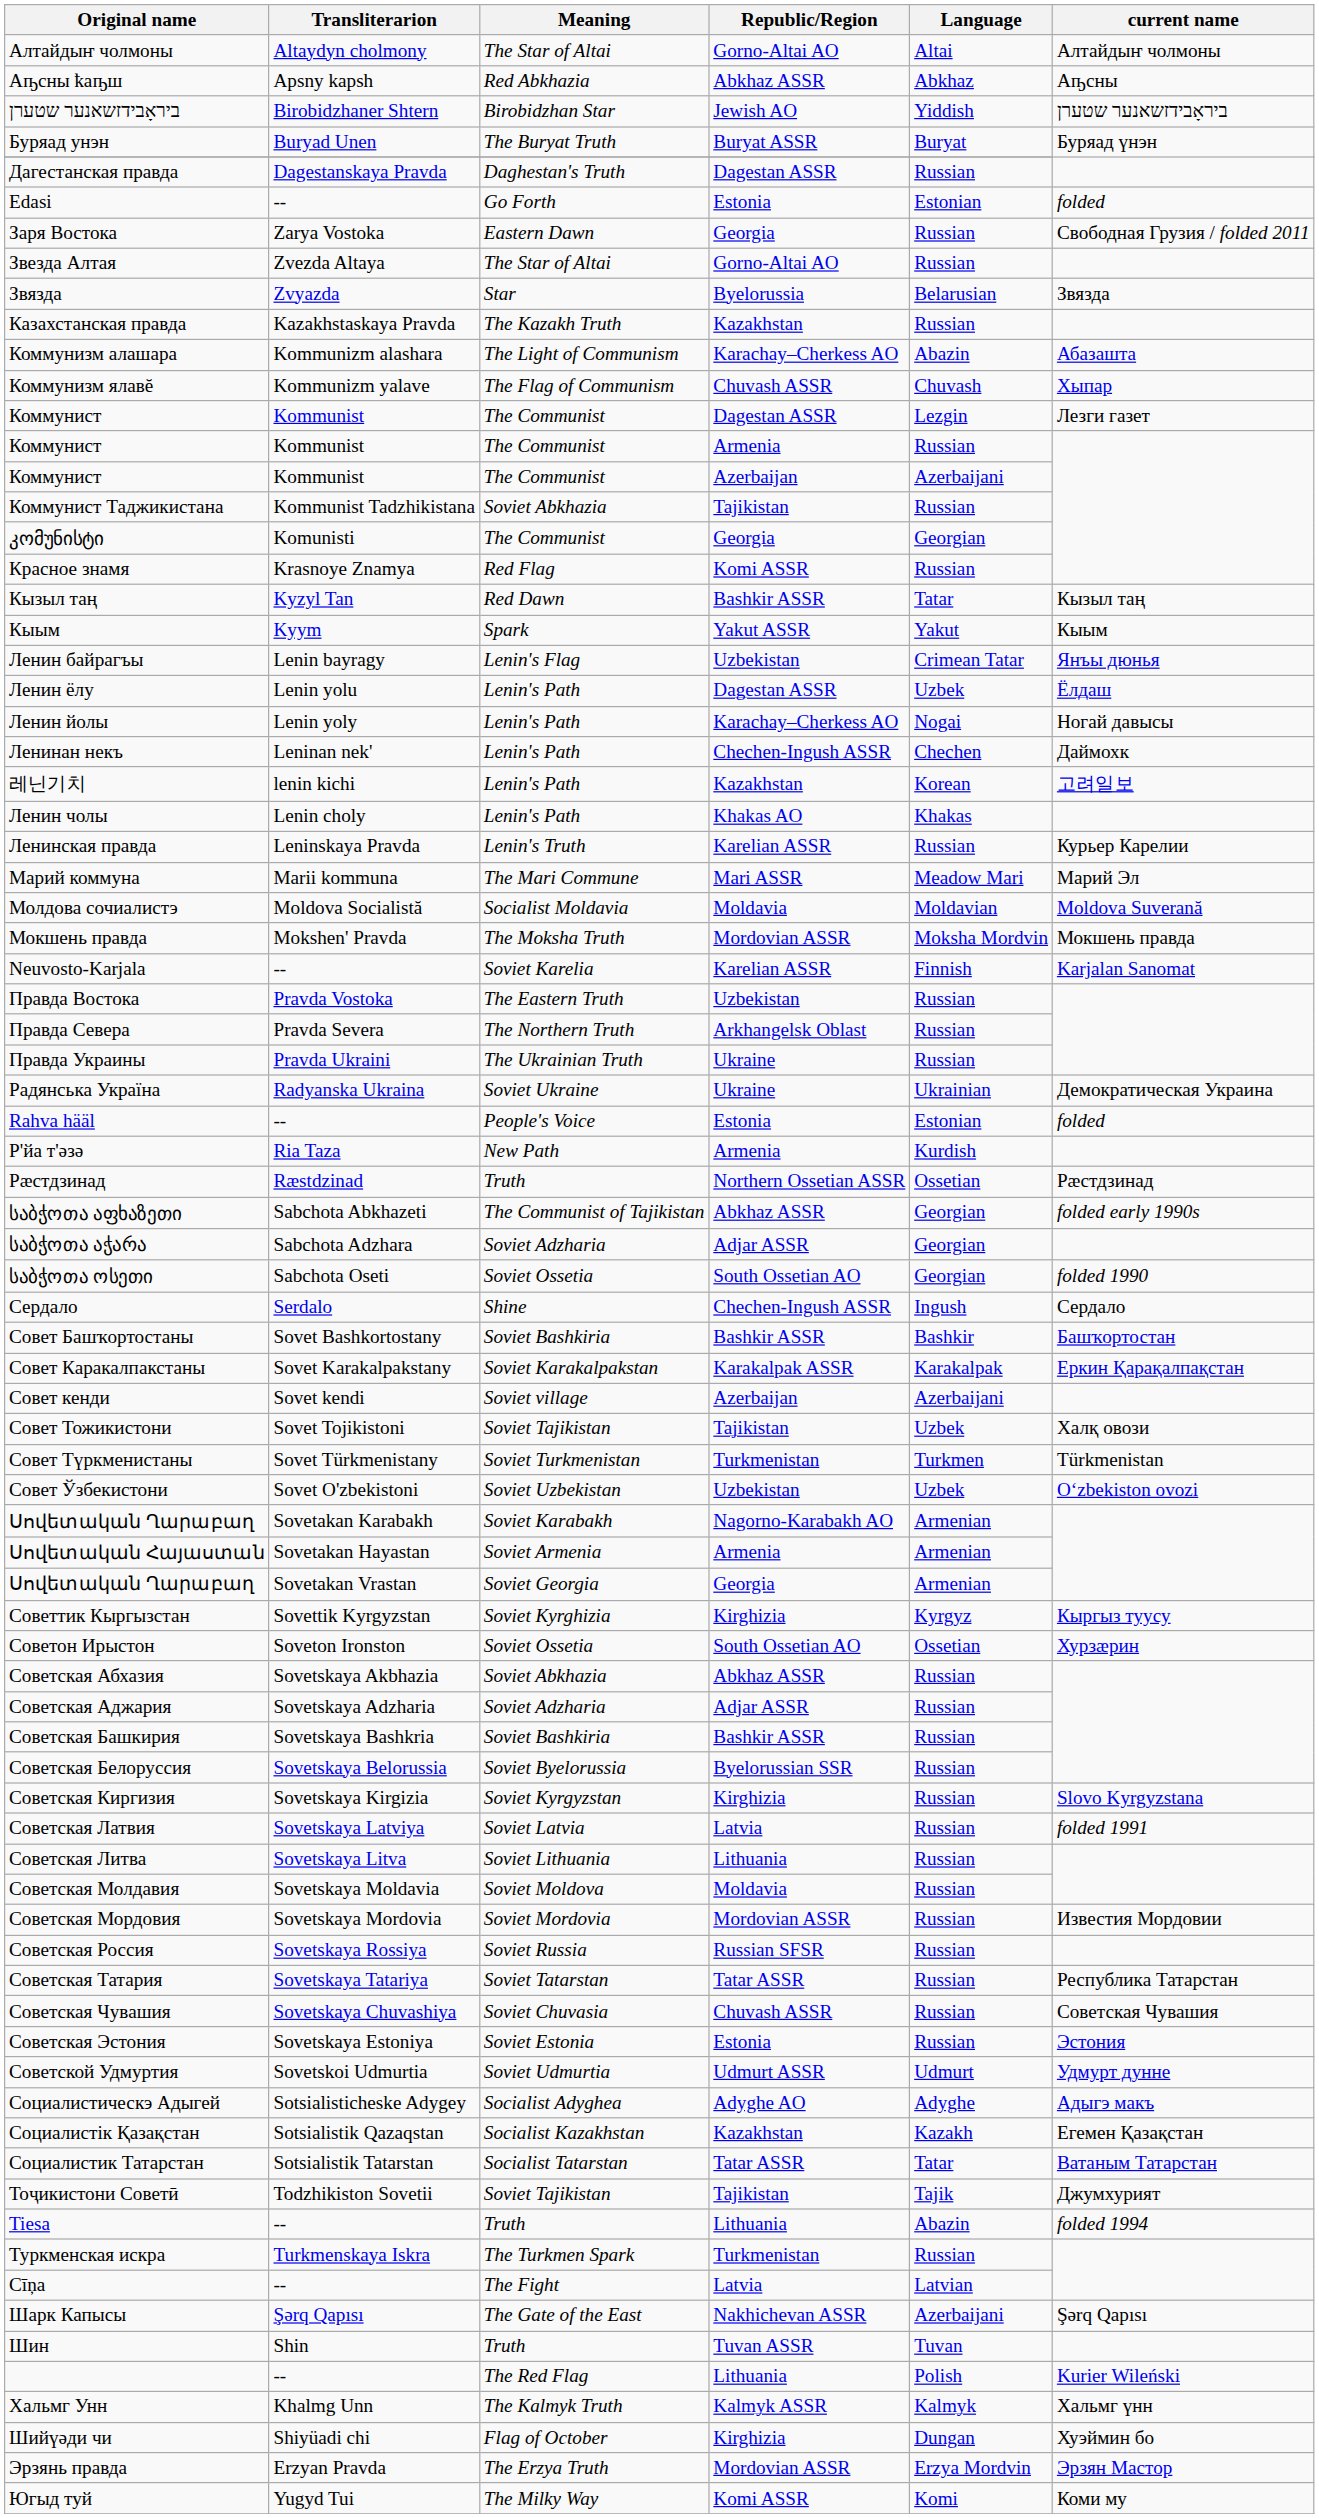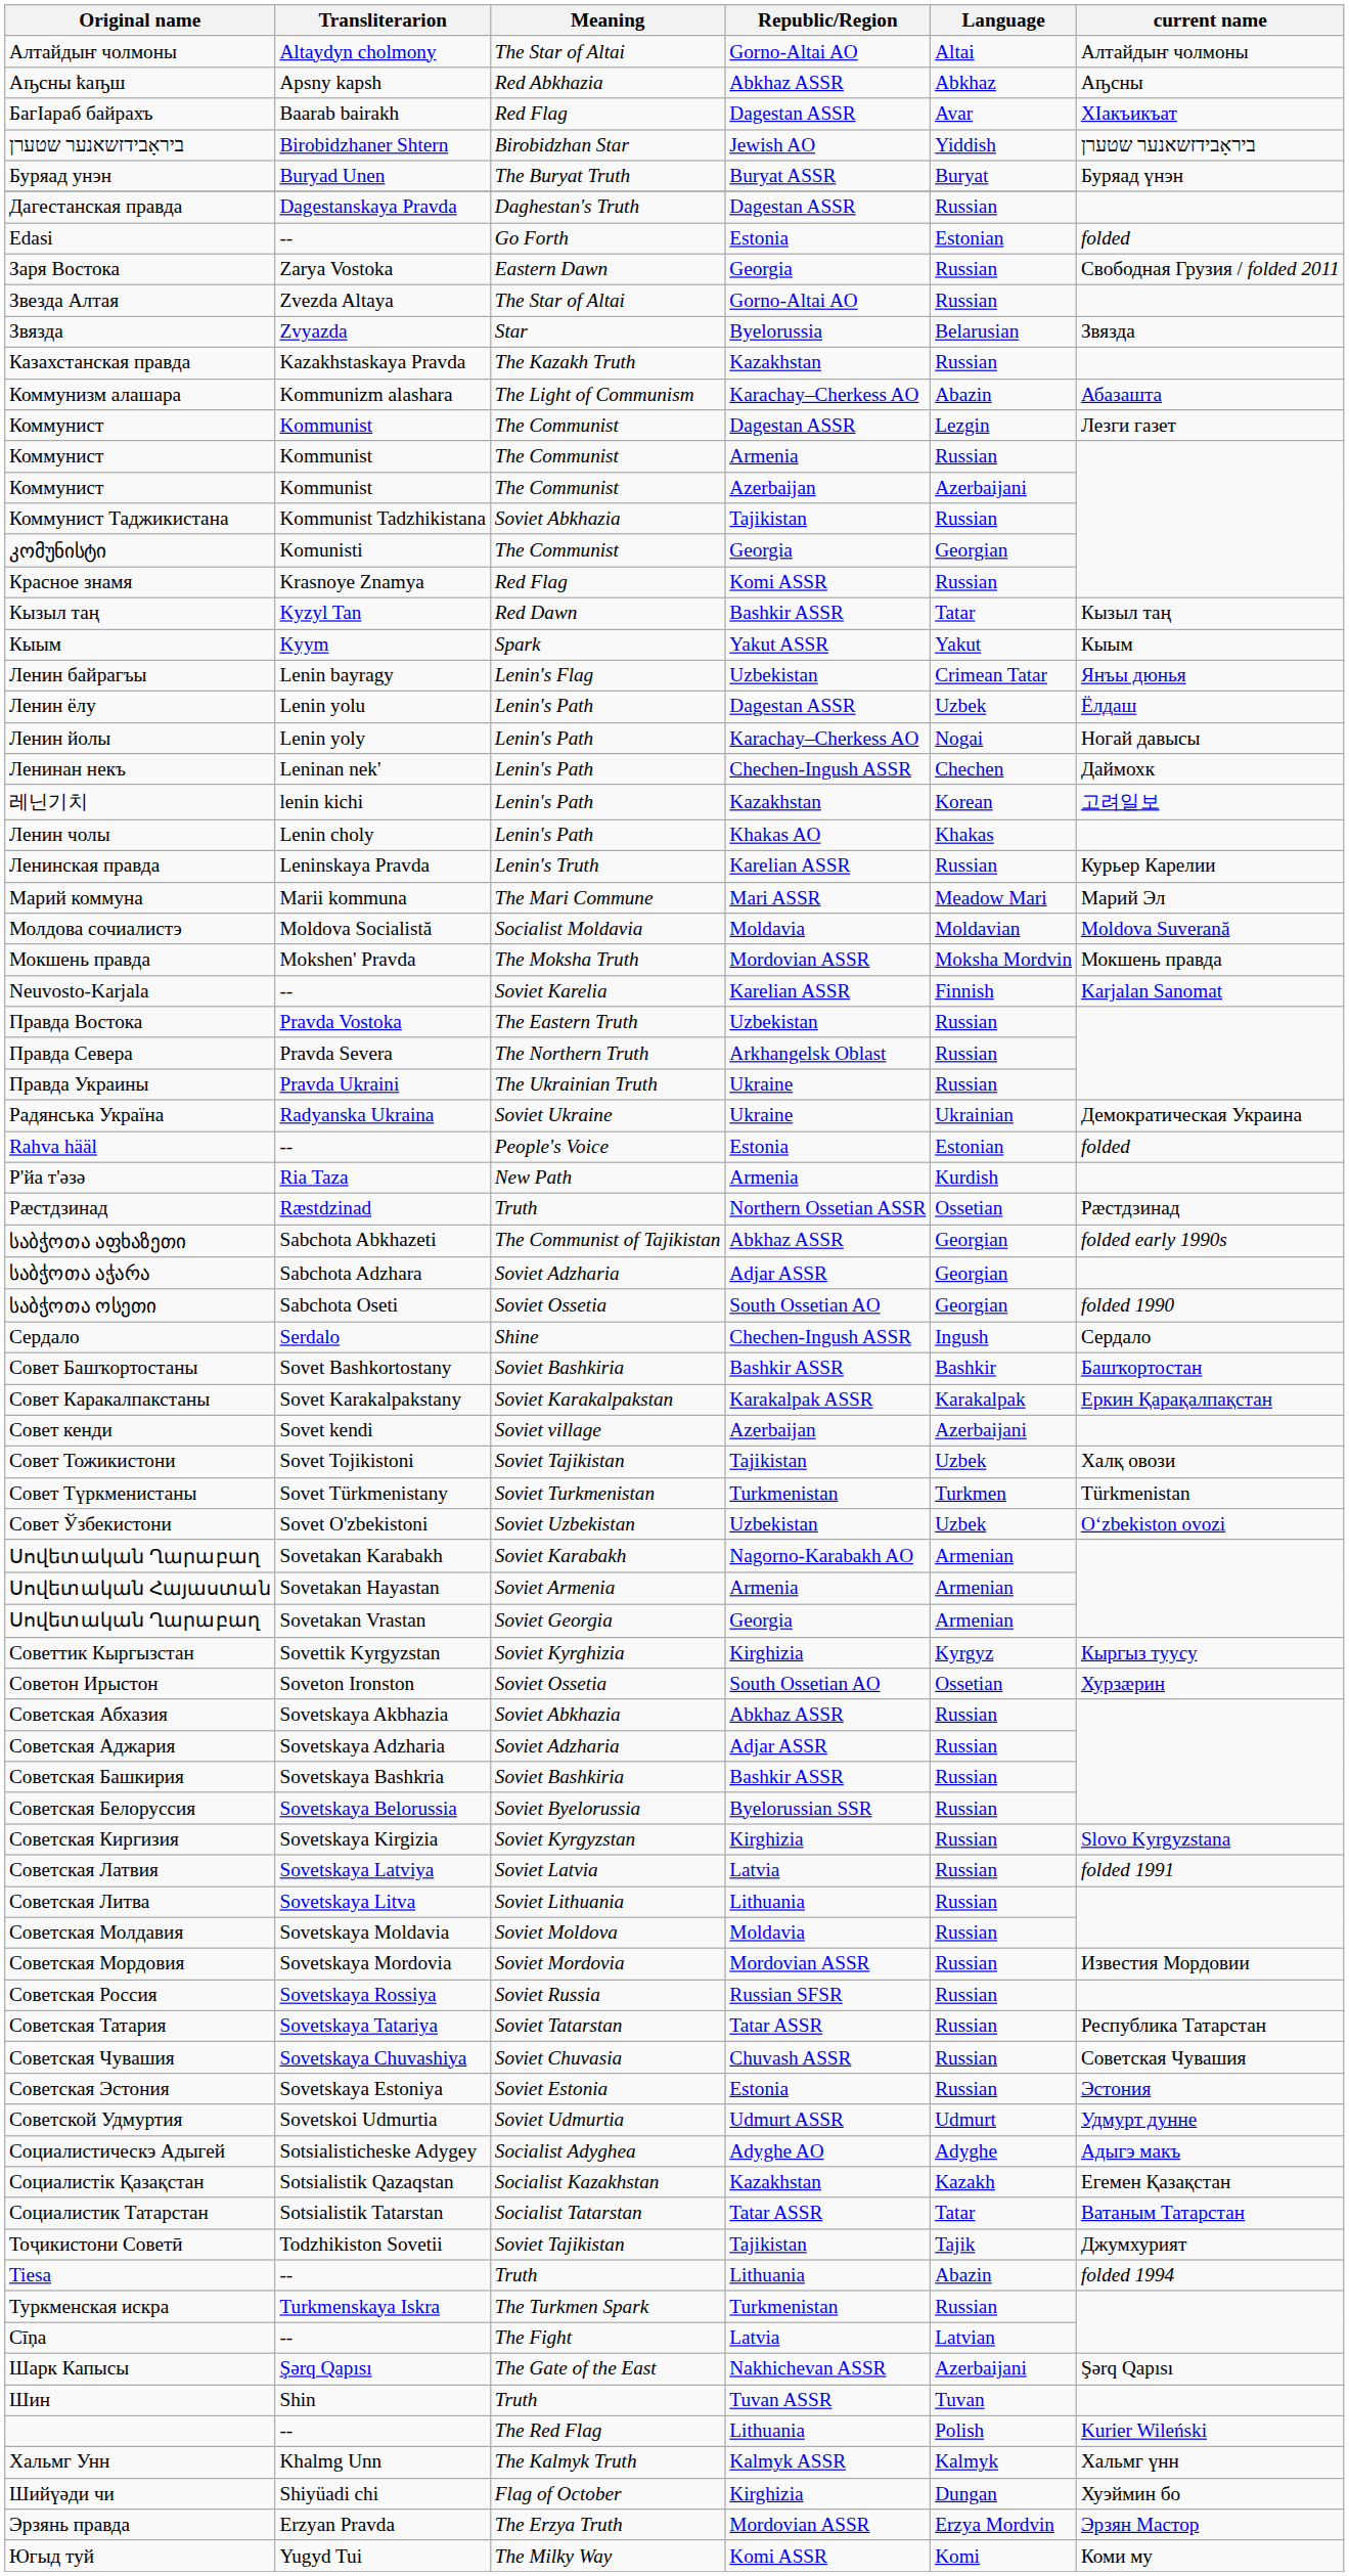+ row: БагӀараб байрахъ | Baarab bairakh | Red Flag | Dagestan ASSR | Avar | XӀакъикъат
- row: Коммунизм ялавĕ | Kommunizm yalave | The Flag of Communism | Chuvash ASSR | Chuvash | Хыпар
